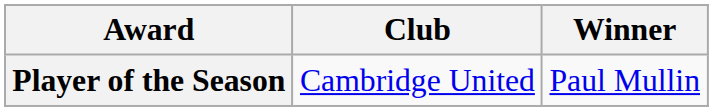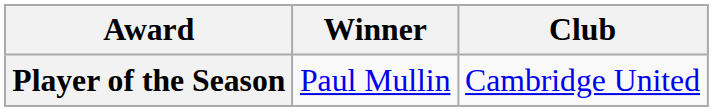columns swapped: Winner <-> Club
